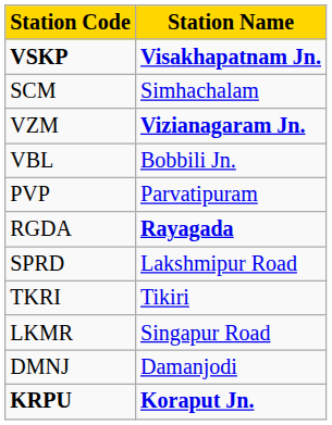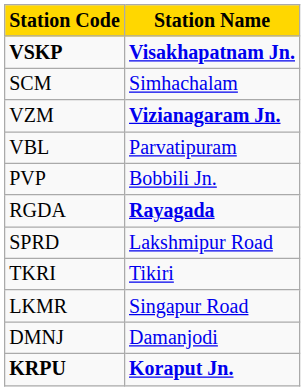VBL | Station Name: Bobbili Jn. -> Parvatipuram
PVP | Station Name: Parvatipuram -> Bobbili Jn.
